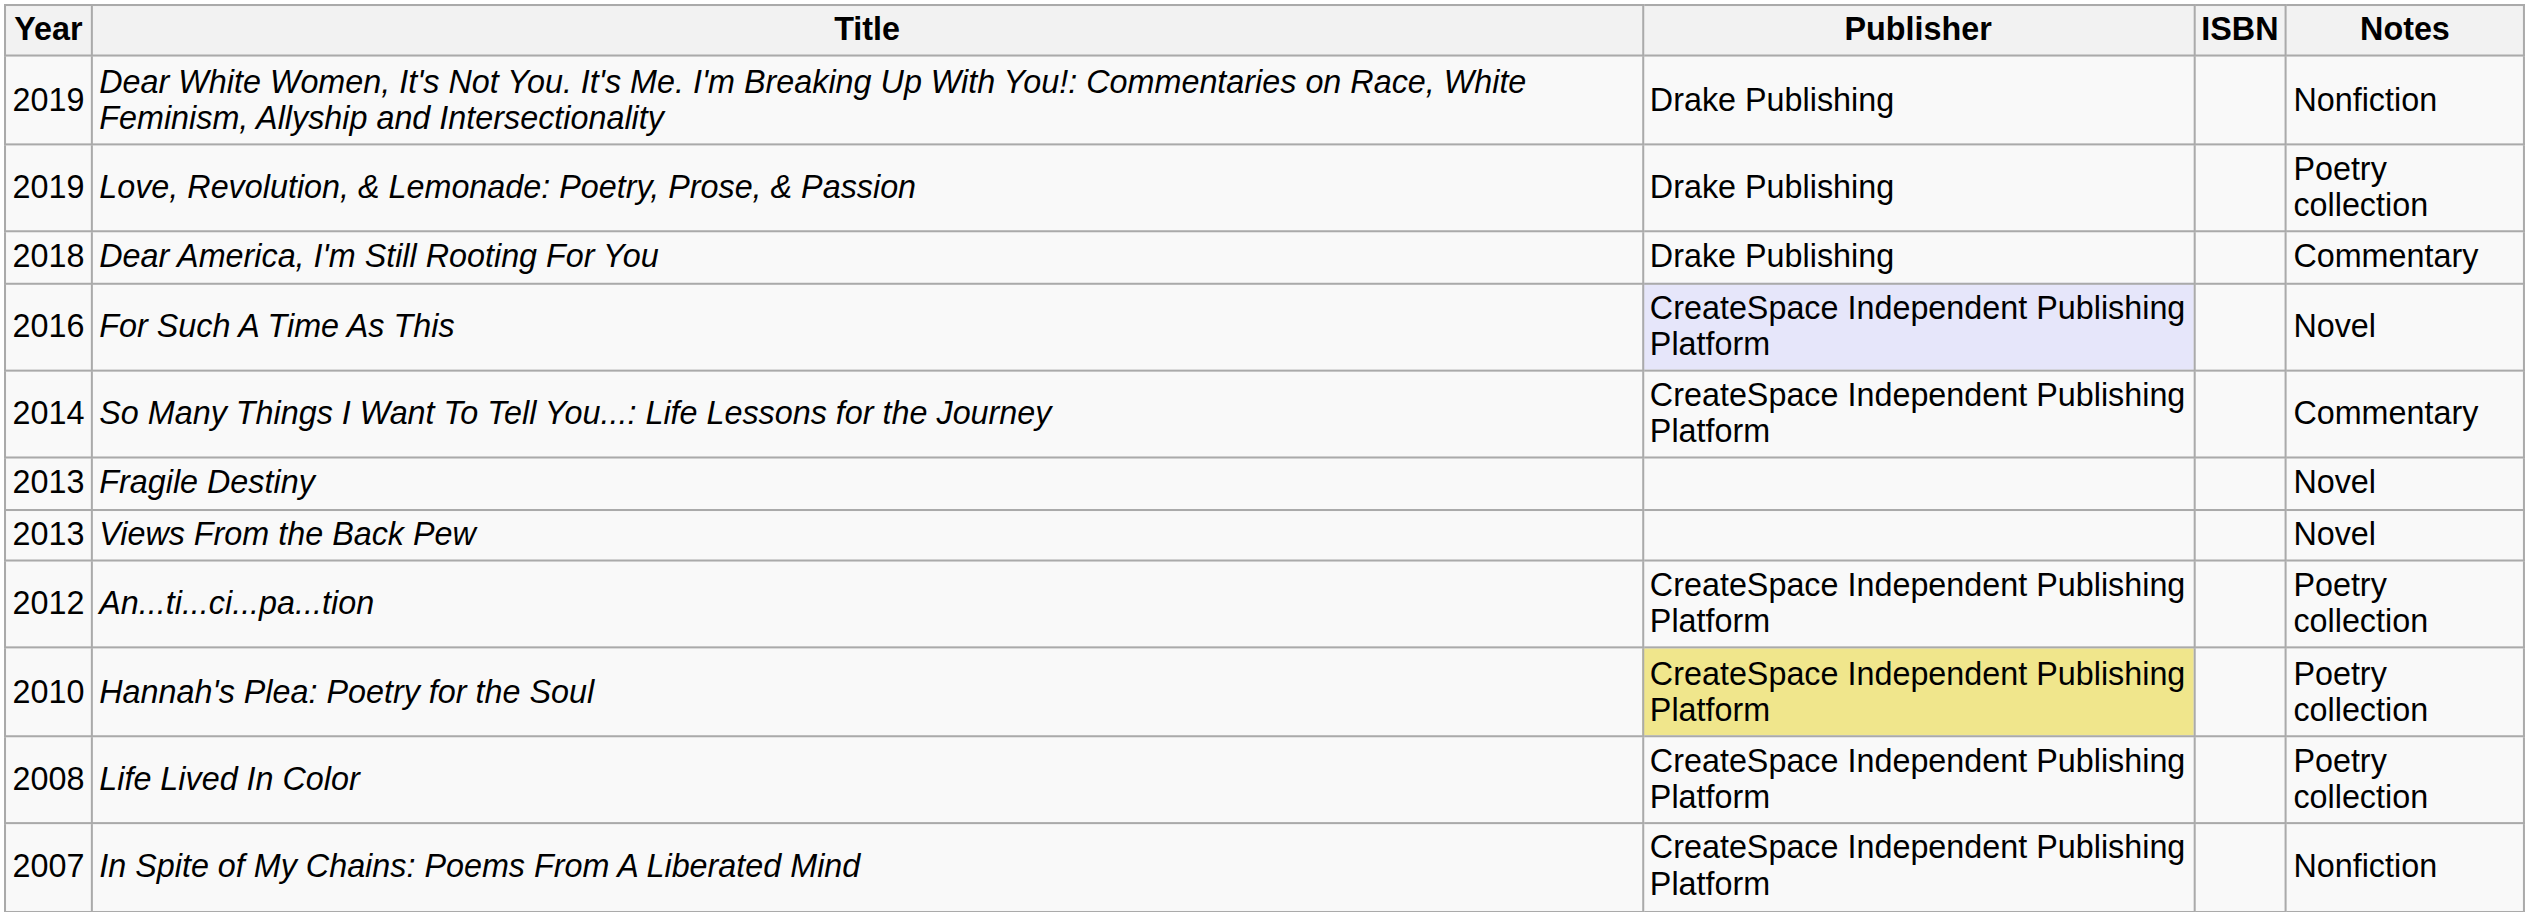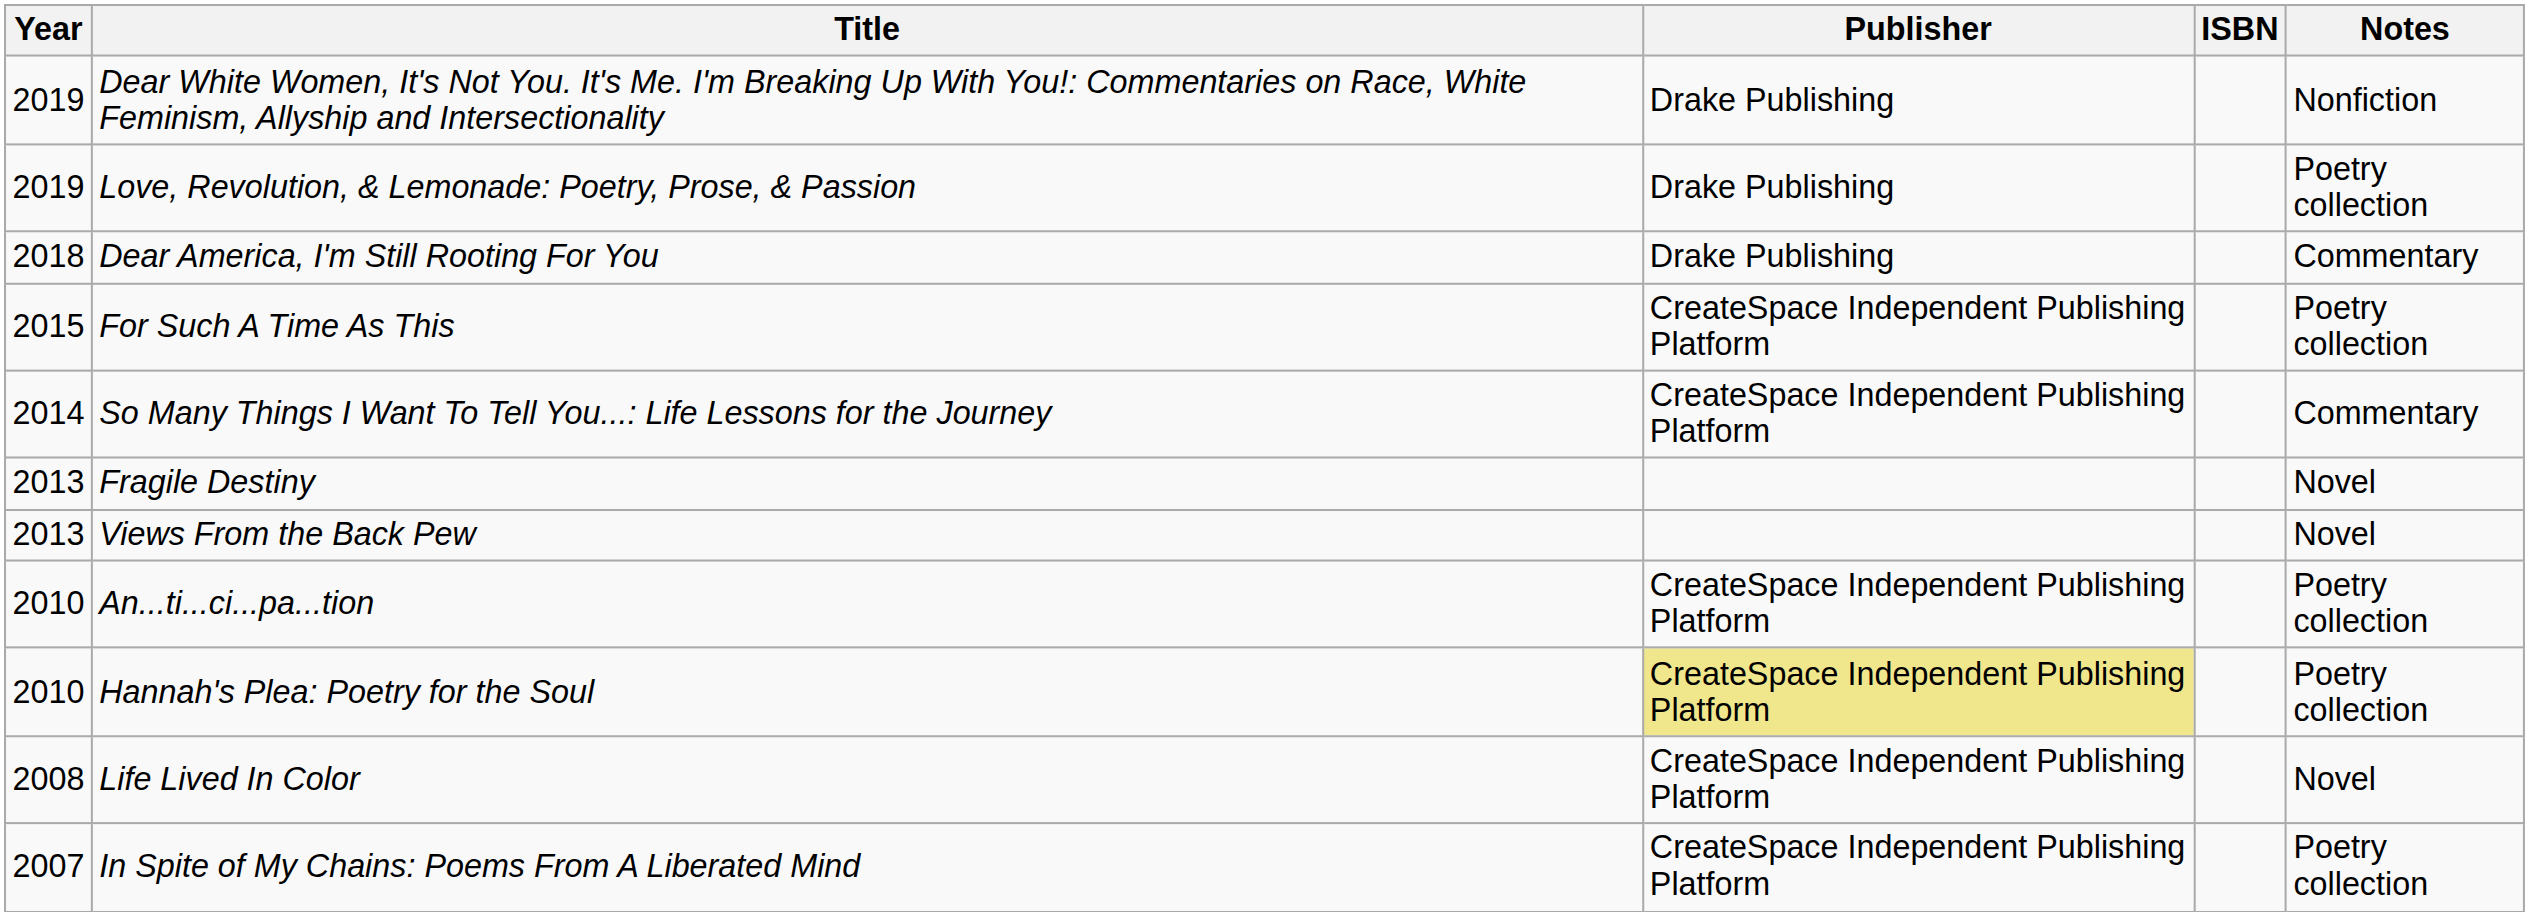For Such A Time As This | Year: 2016 -> 2015
For Such A Time As This | Publisher: lavender background -> no background
For Such A Time As This | Notes: Novel -> Poetry collection
An...ti...ci...pa...tion | Year: 2012 -> 2010
Life Lived In Color | Notes: Poetry collection -> Novel
In Spite of My Chains: Poems From A Liberated Mind | Notes: Nonfiction -> Poetry collection
